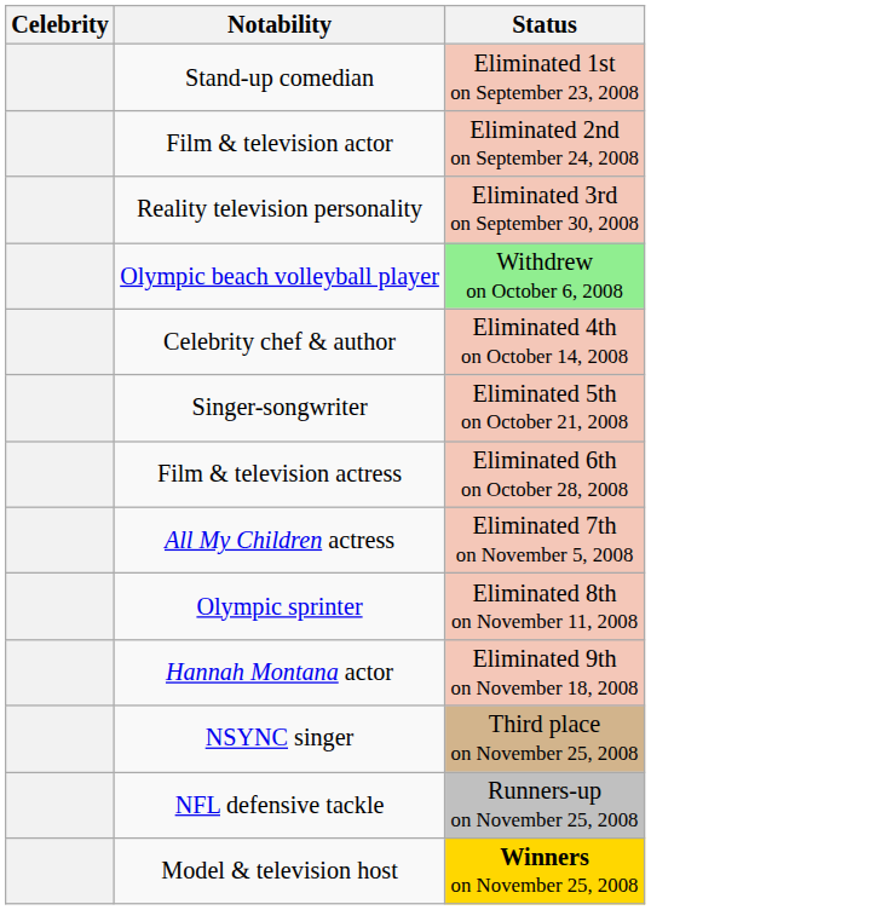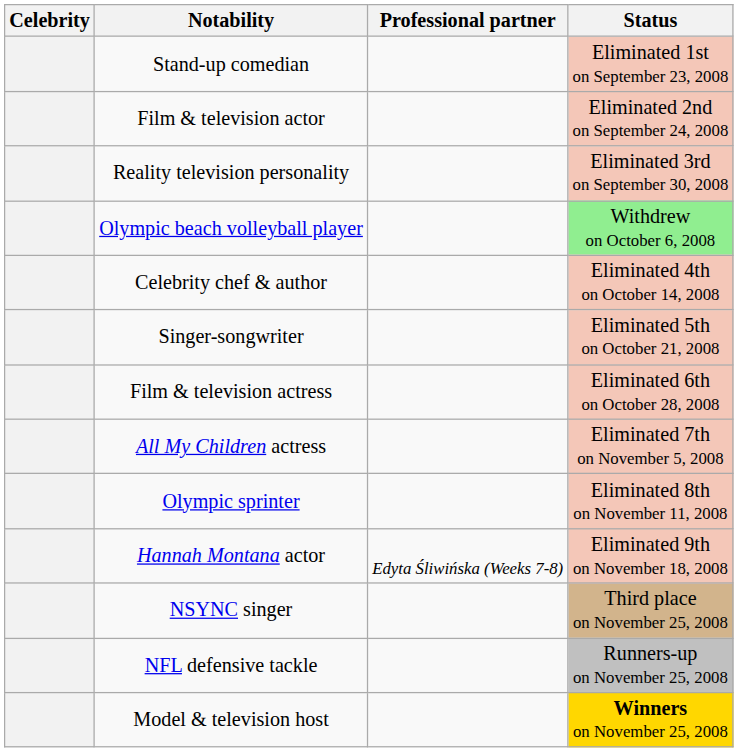+ column: Professional partner | Edyta Śliwińska (Weeks 7-8)
